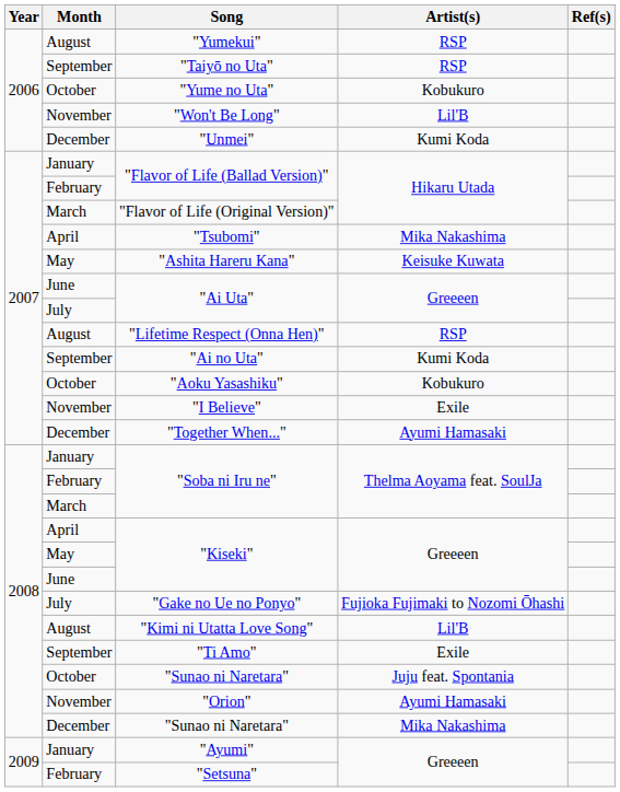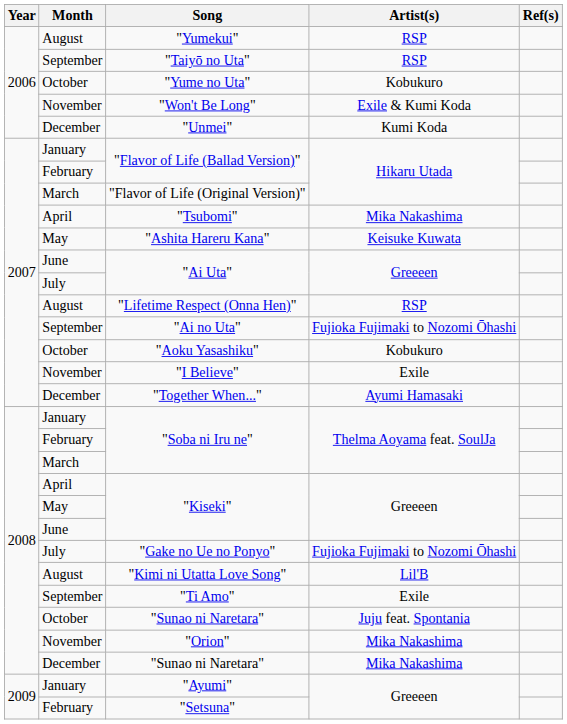"Won't Be Long" | Artist(s): Lil'B -> Exile & Kumi Koda
"Ai no Uta" | Artist(s): Kumi Koda -> Fujioka Fujimaki to Nozomi Ōhashi
"Orion" | Artist(s): Ayumi Hamasaki -> Mika Nakashima
